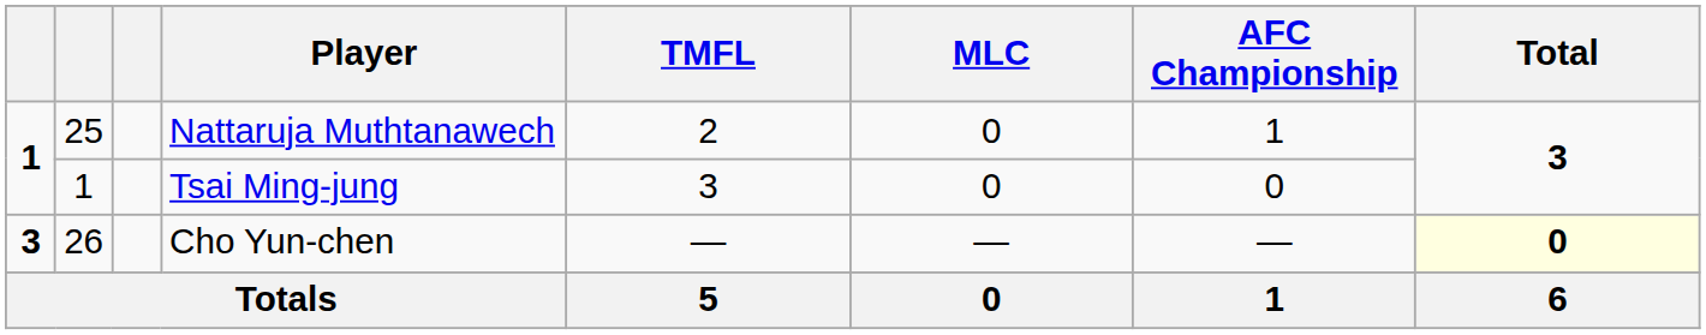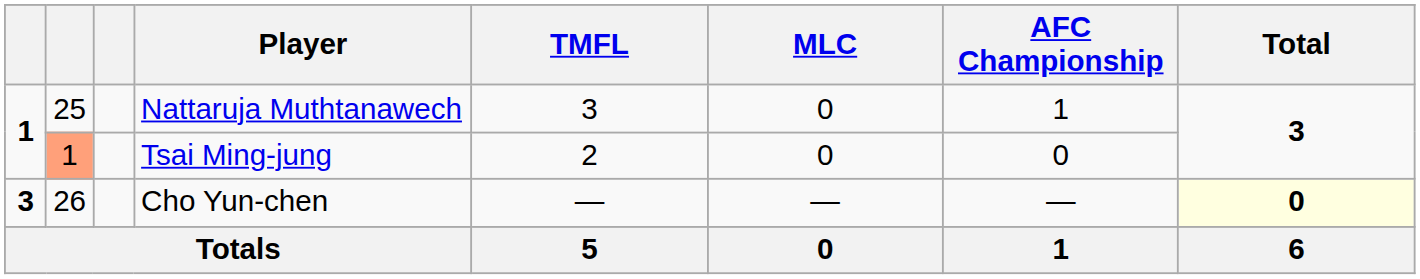Nattaruja Muthtanawech | TMFL: 2 -> 3
Tsai Ming-jung | column 2: no background -> lightsalmon background
Tsai Ming-jung | TMFL: 3 -> 2
